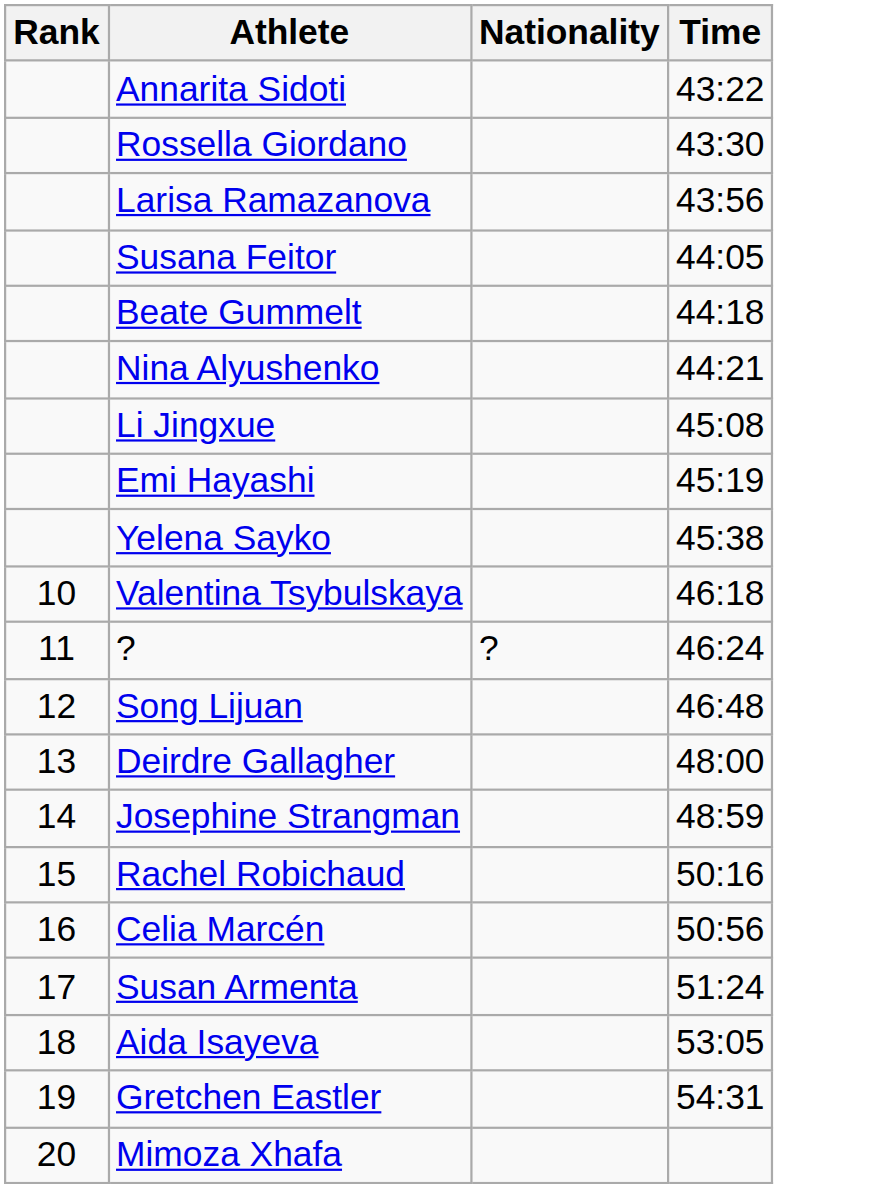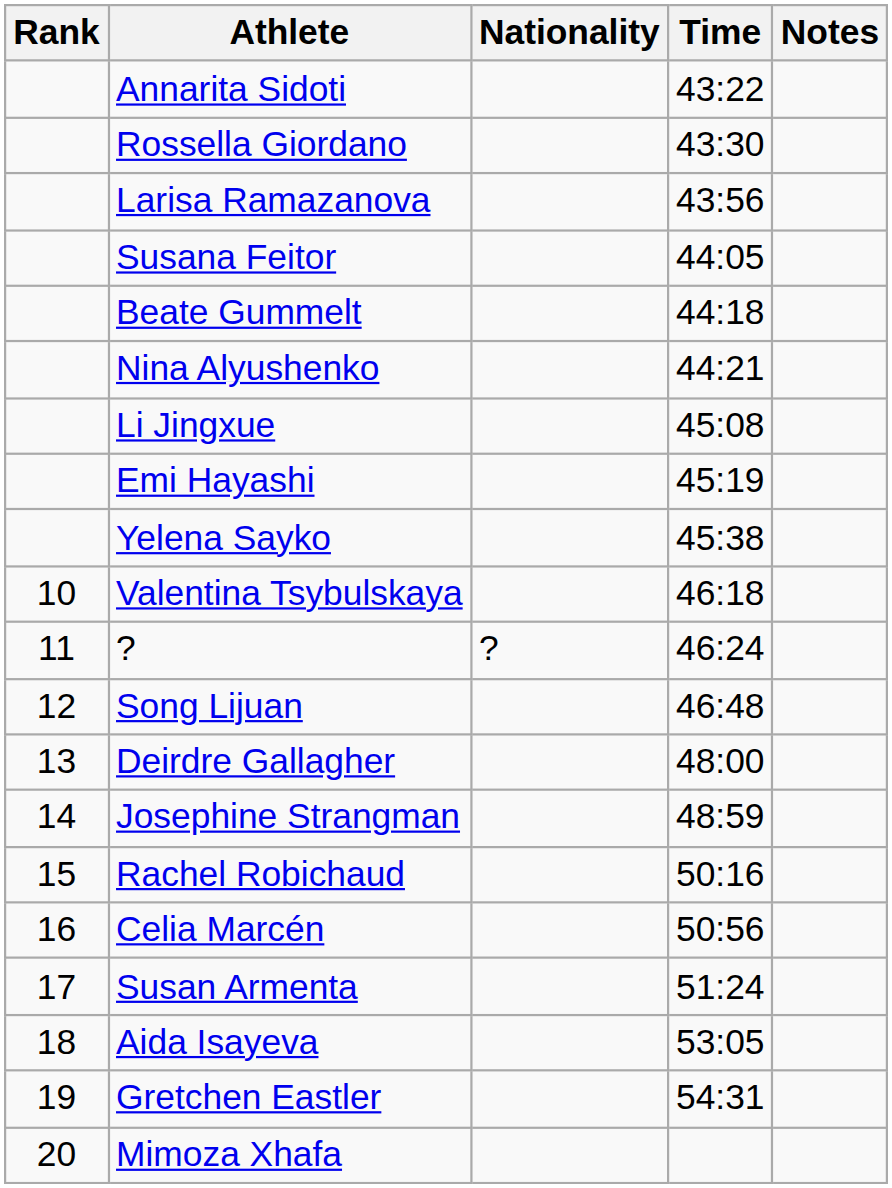+ column: Notes
